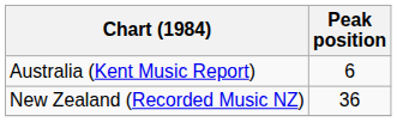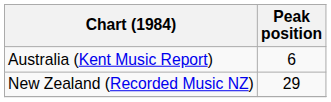New Zealand (Recorded Music NZ) | Peak position: 36 -> 29
